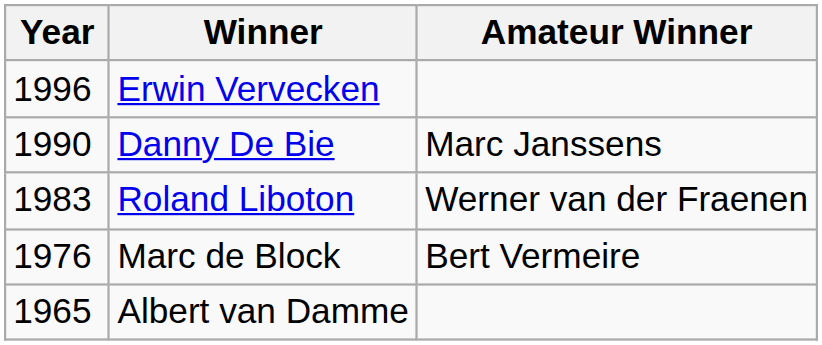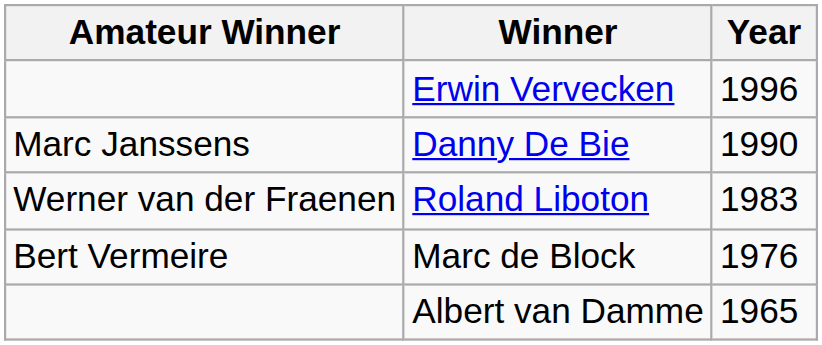columns swapped: Year <-> Amateur Winner
